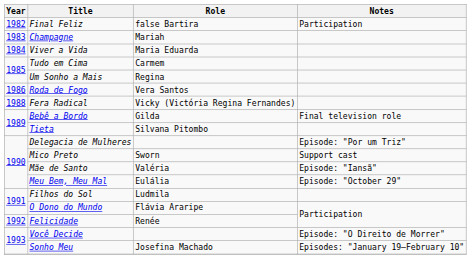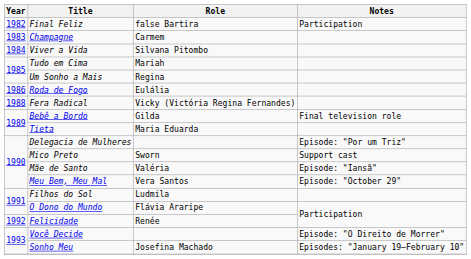Champagne | Role: Mariah -> Carmem
Viver a Vida | Role: Maria Eduarda -> Silvana Pitombo
Tudo em Cima | Role: Carmem -> Mariah
Roda de Fogo | Role: Vera Santos -> Eulália
Tieta | Role: Silvana Pitombo -> Maria Eduarda
Meu Bem, Meu Mal | Role: Eulália -> Vera Santos
